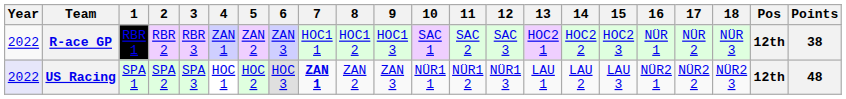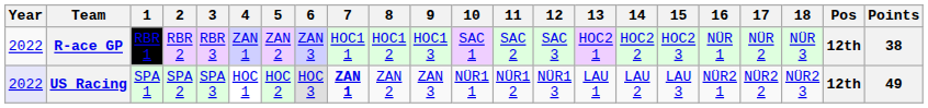US Racing | Points: 48 -> 49
